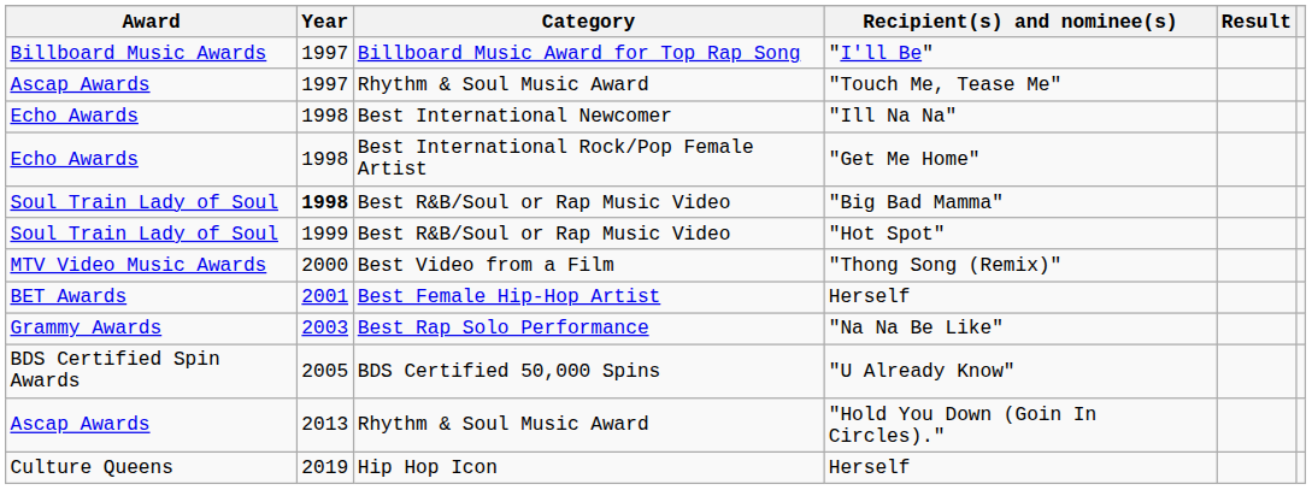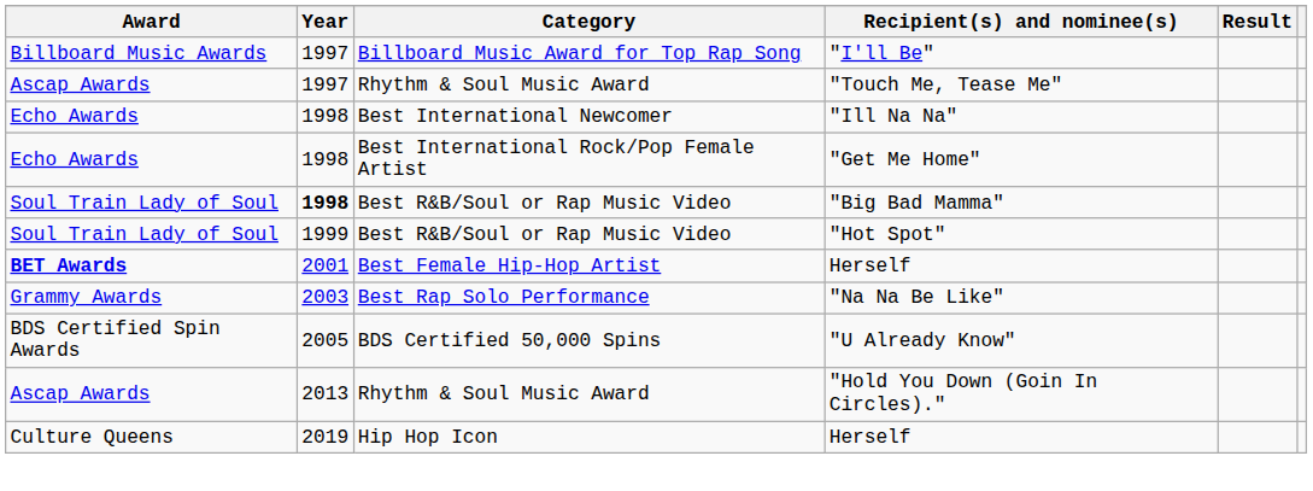- row: MTV Video Music Awards | 2000 | Best Video from a Film | "Thong Song (Remix)"
Best Female Hip-Hop Artist / Herself | Award: normal -> bold
